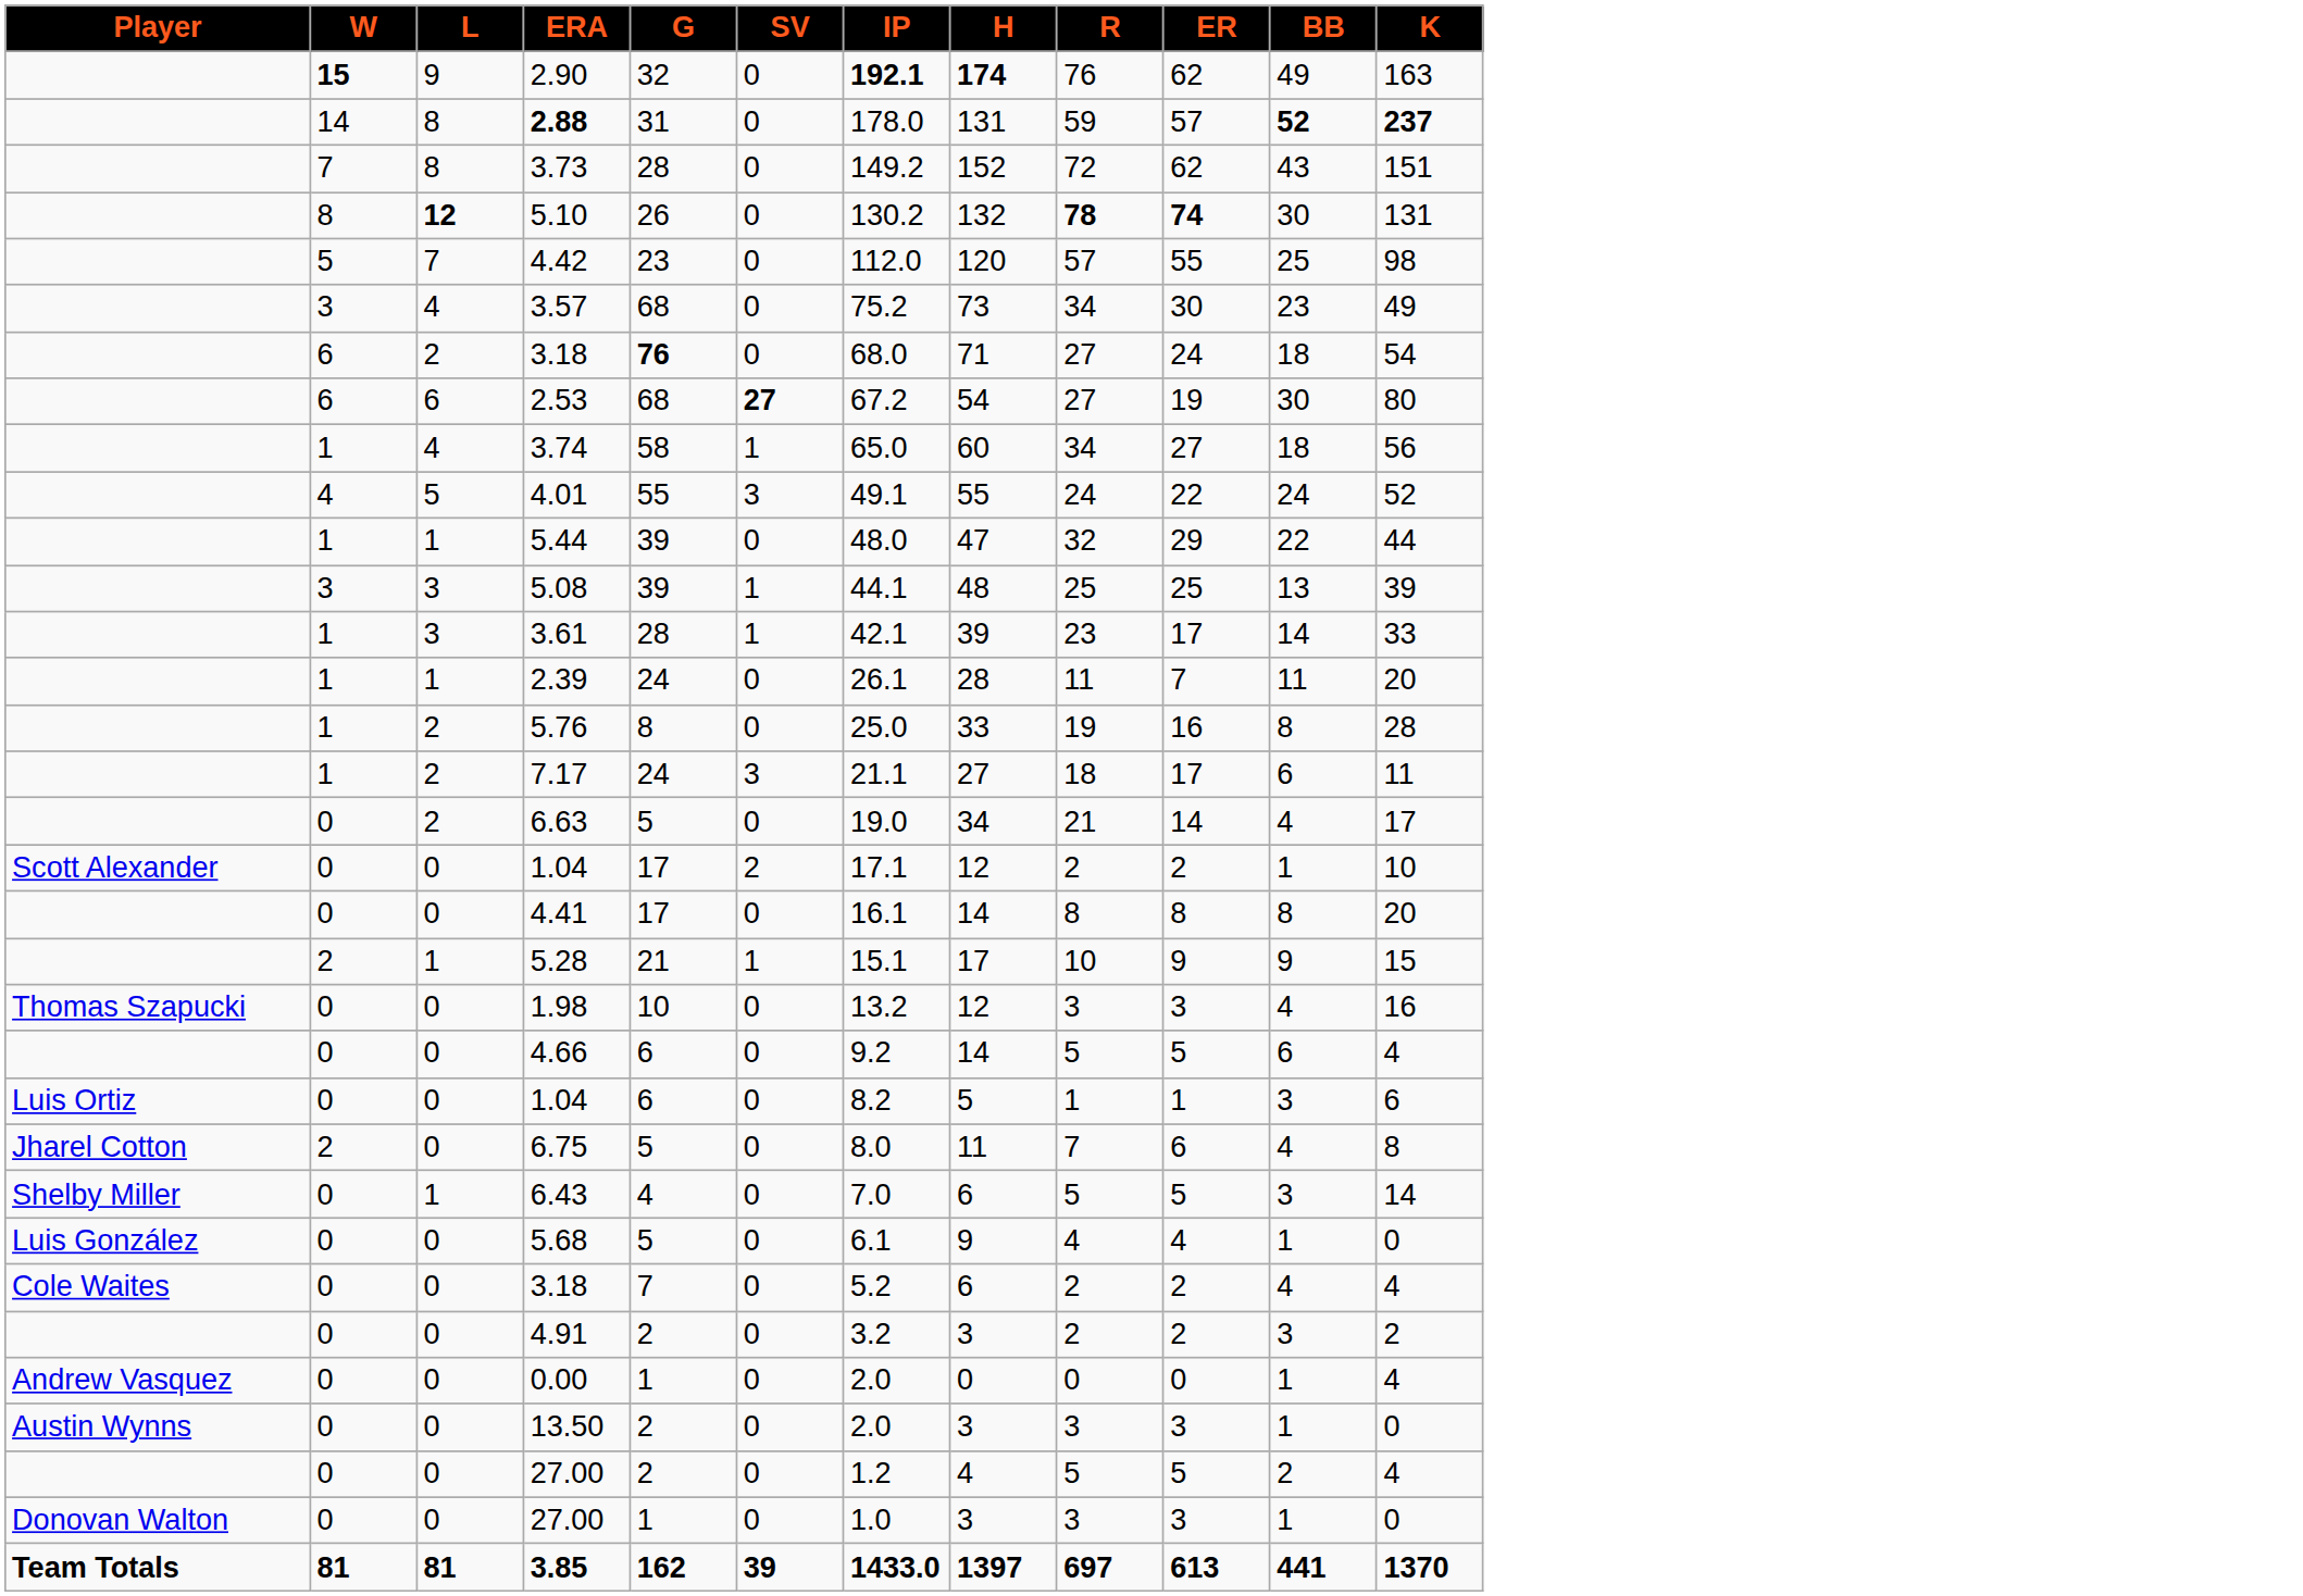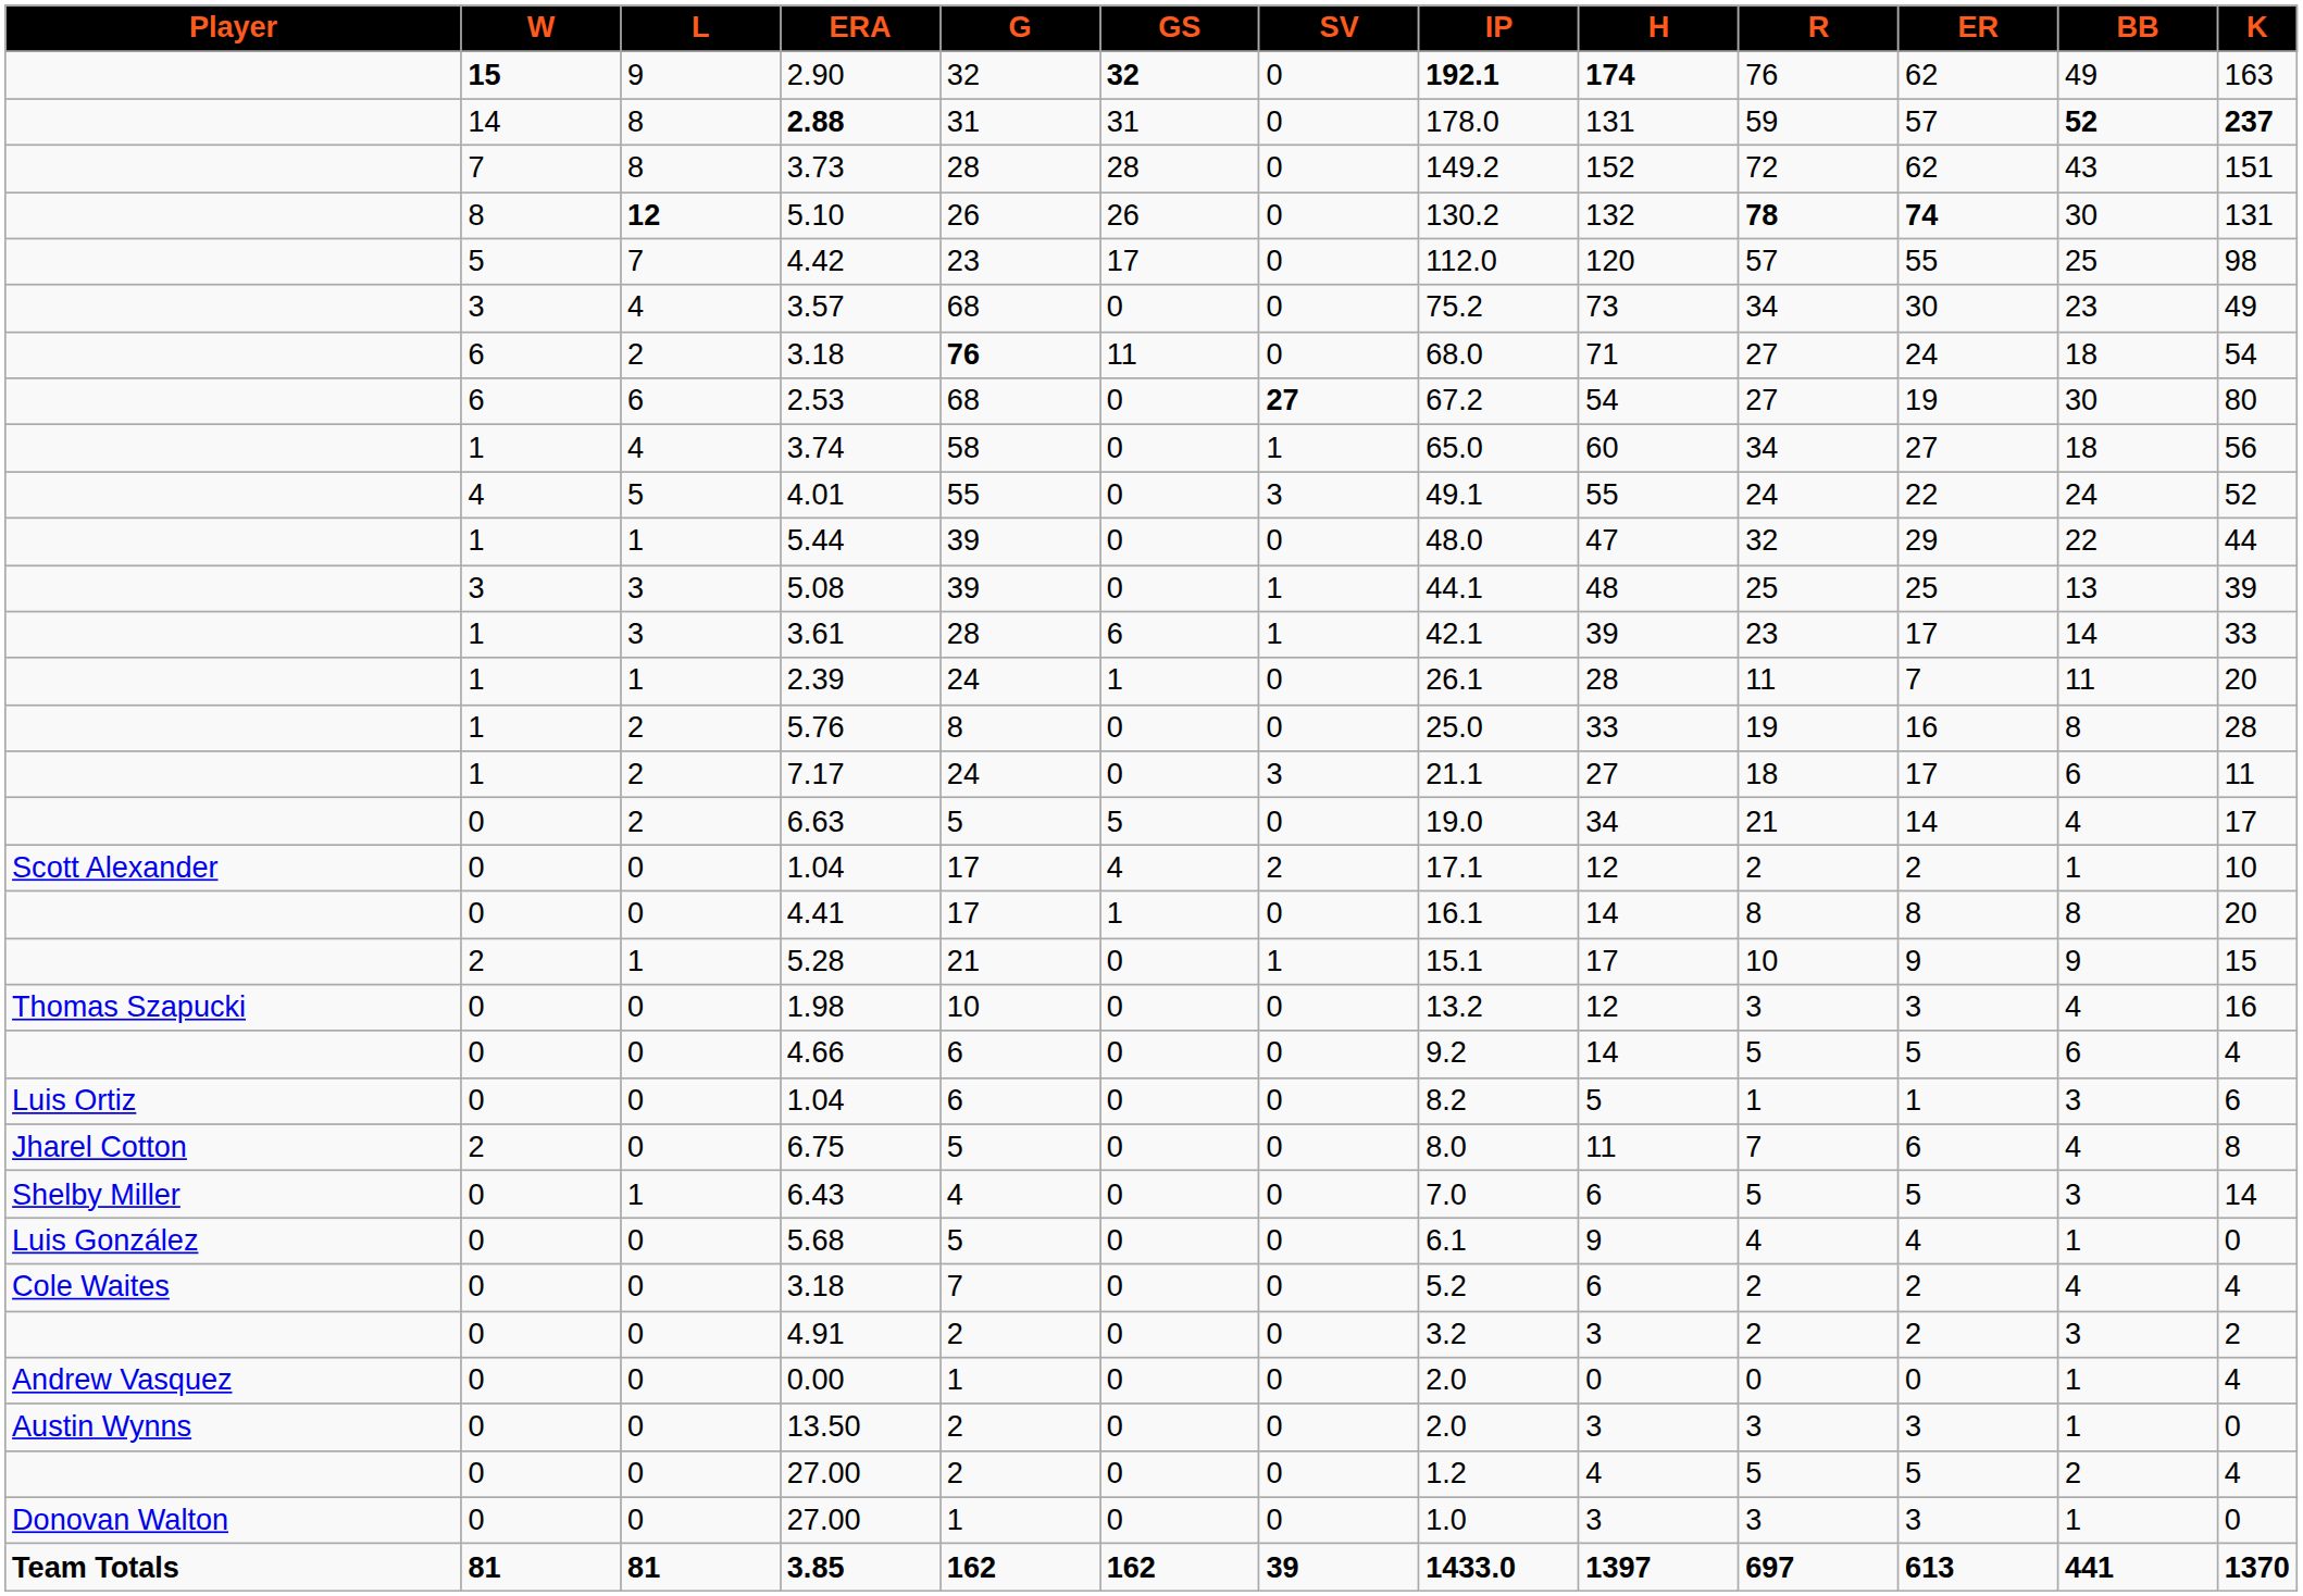+ column: GS | 32 | 31 | 28 | 26 | 17 | 0 | 11 | 0 | 0 | 0 | 0 | 0 | 6 | 1 | 0 | 0 | 5 | 4 | 1 | 0 | 0 | 0 | 0 | 0 | 0 | 0 | 0 | 0 | 0 | 0 | 0 | 0 | 162
